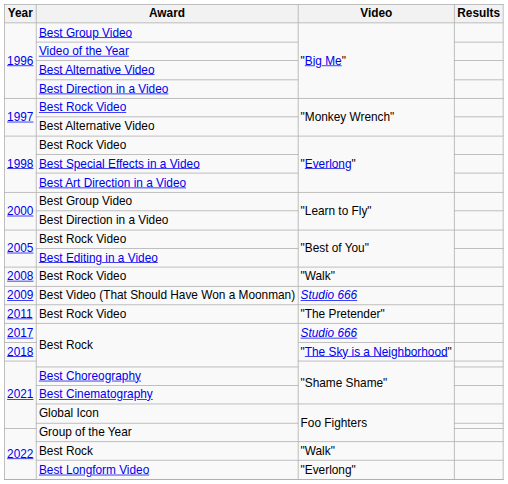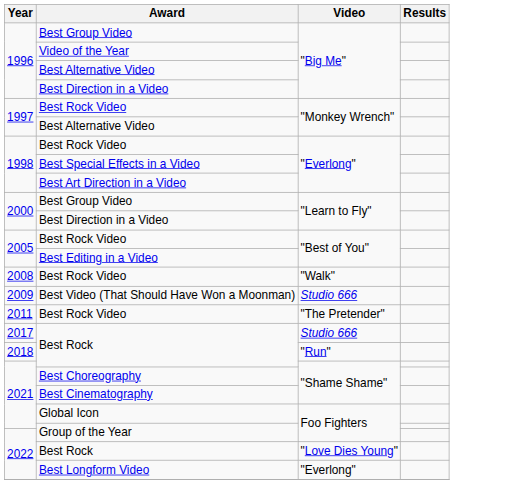2018 / Best Rock | Video: "The Sky is a Neighborhood" -> "Run"
2022 / Best Rock | Video: "Walk" -> "Love Dies Young"
